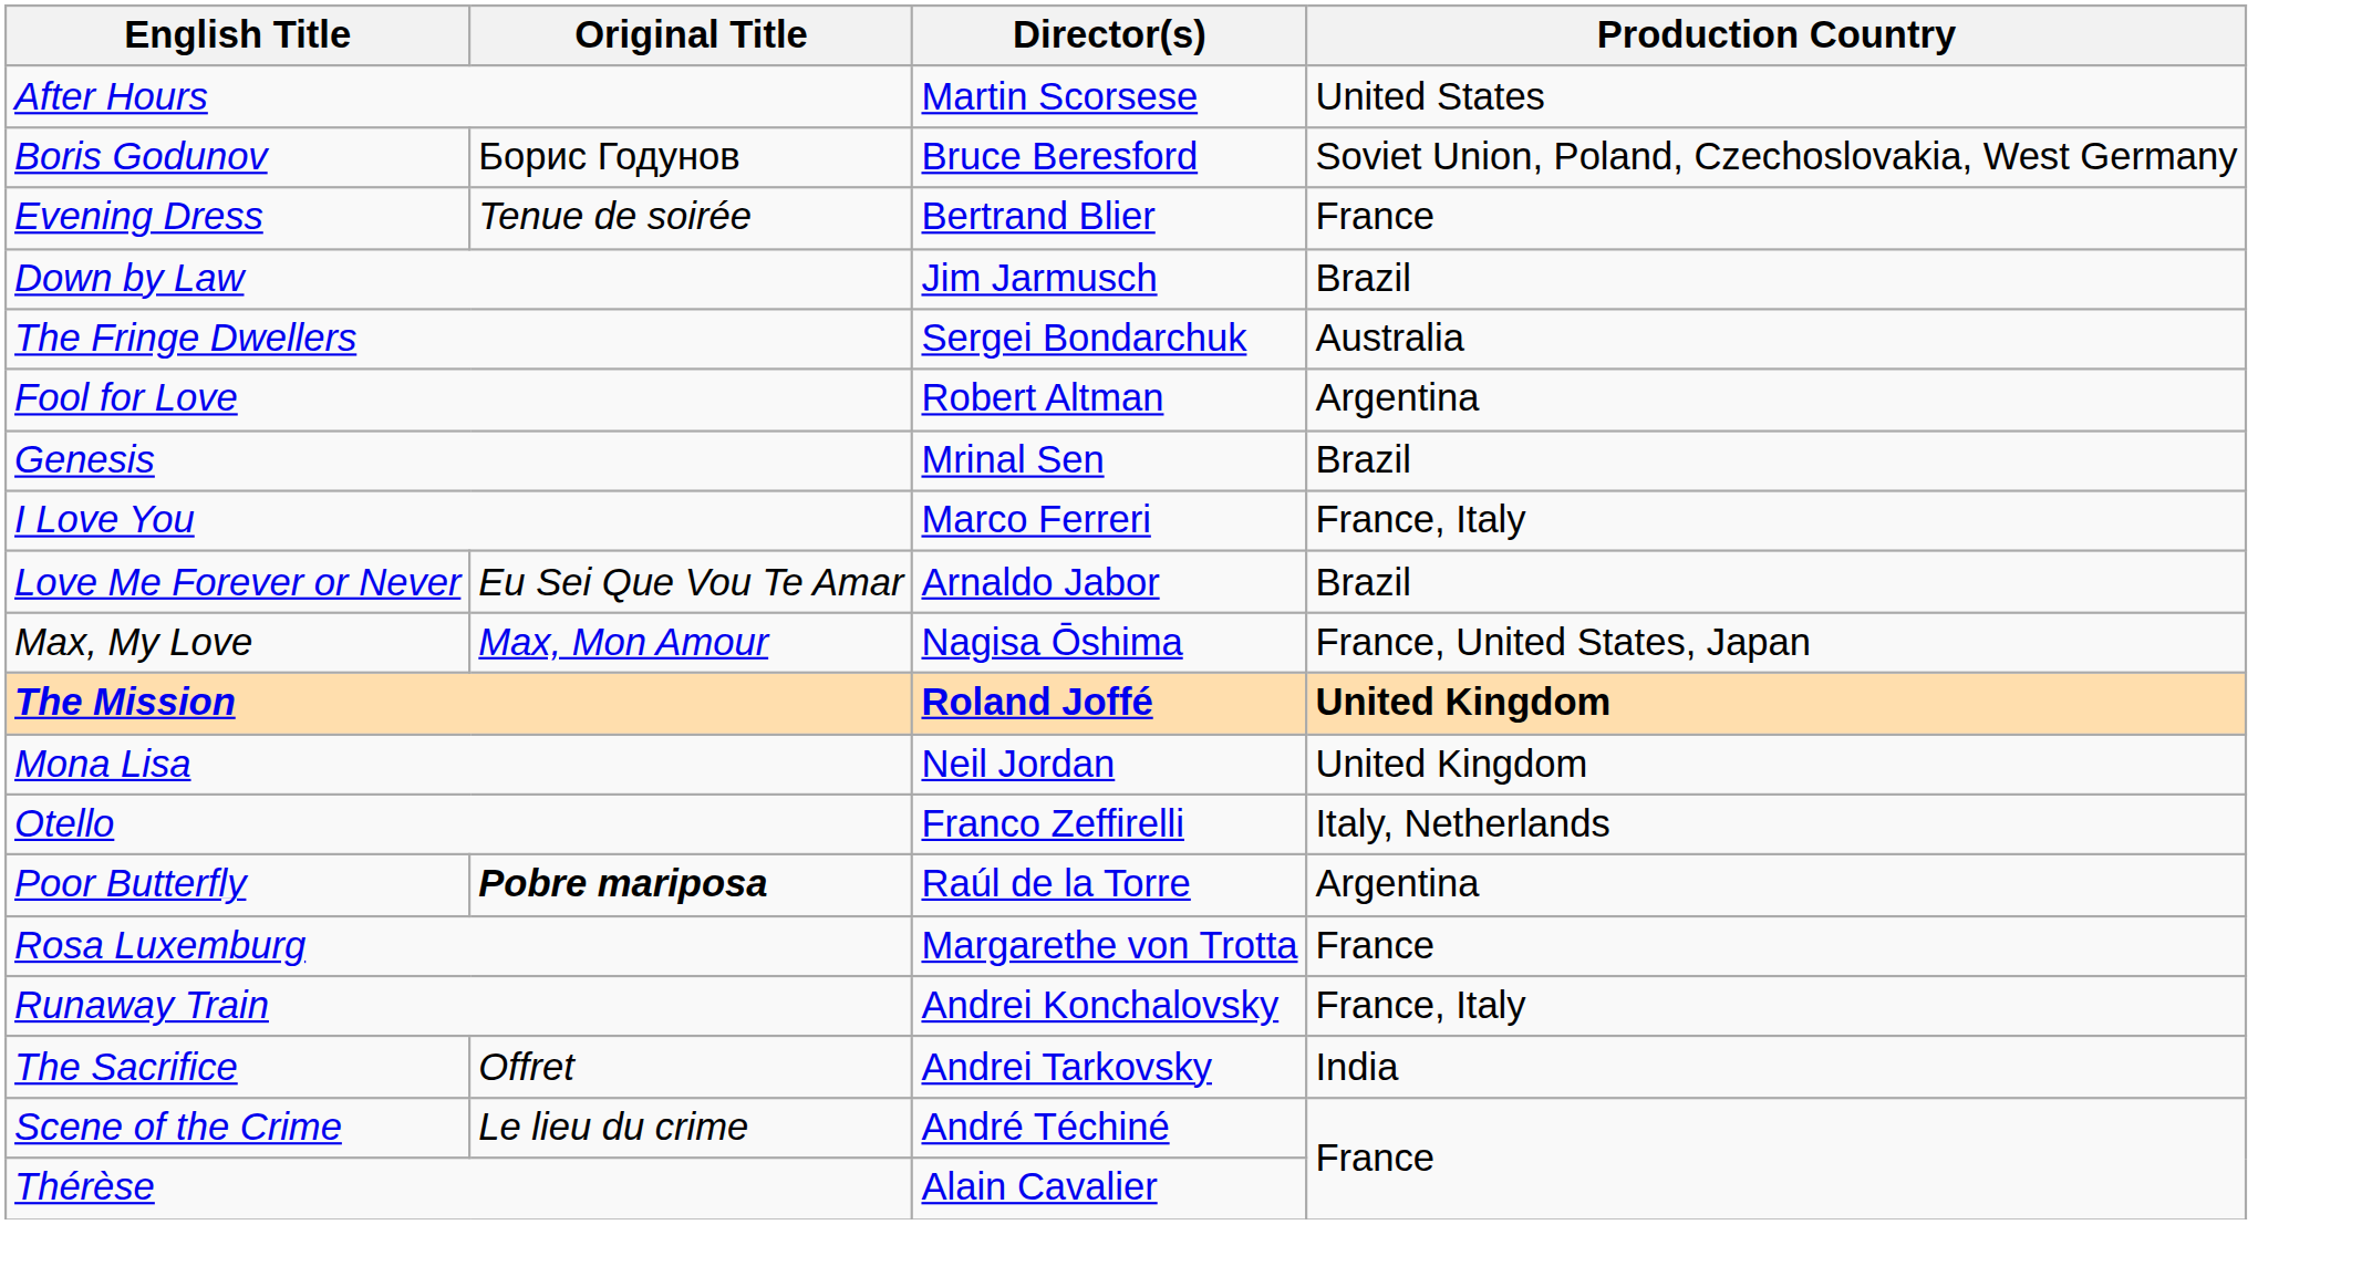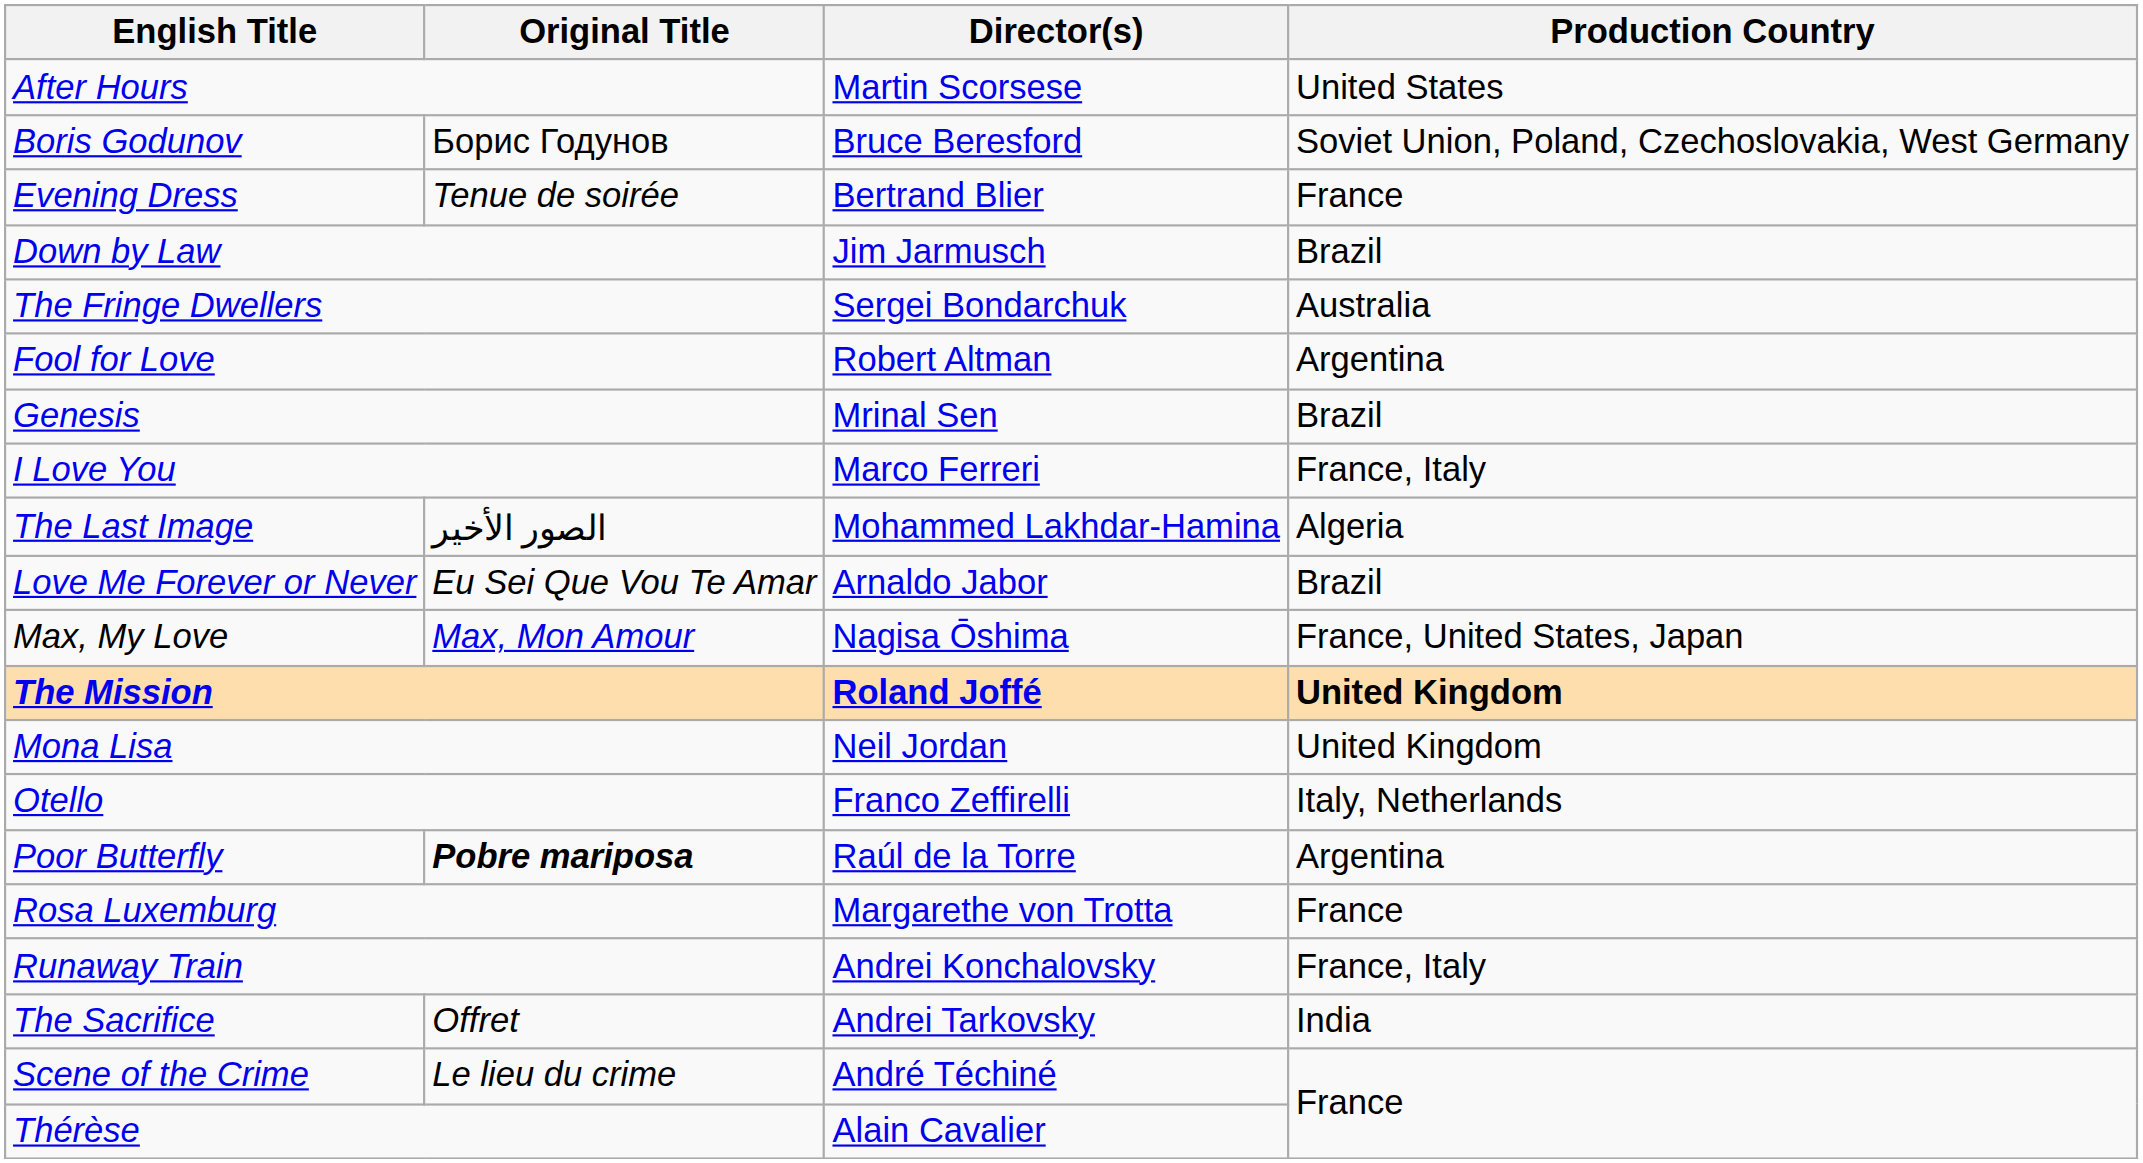+ row: The Last Image | الصور الأخير | Mohammed Lakhdar-Hamina | Algeria
